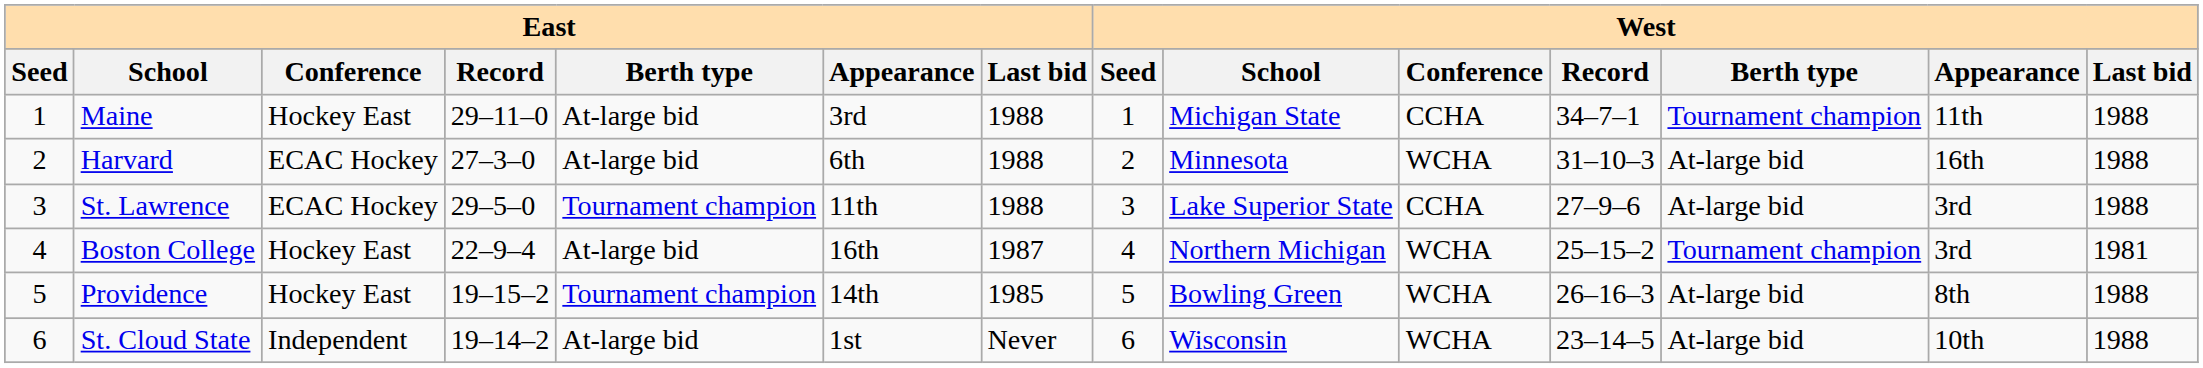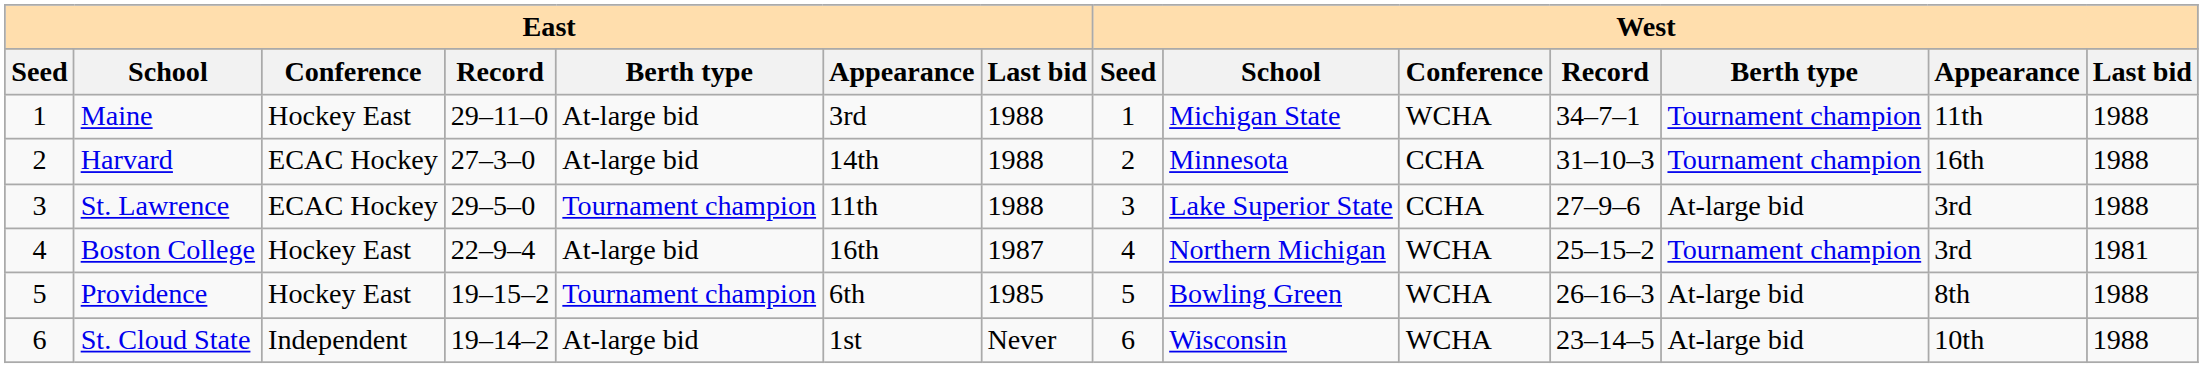Maine | West / Conference: CCHA -> WCHA
Harvard | East / Appearance: 6th -> 14th
Harvard | West / Conference: WCHA -> CCHA
Harvard | West / Berth type: At-large bid -> Tournament champion
Providence | East / Appearance: 14th -> 6th
